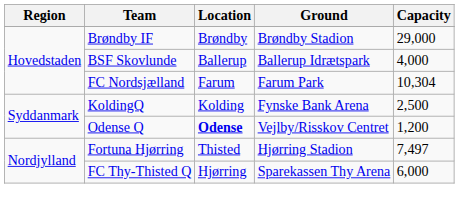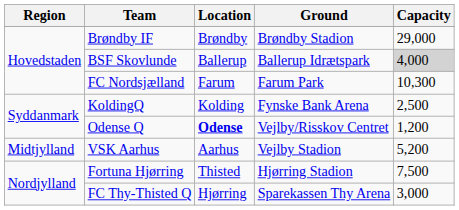BSF Skovlunde | Capacity: no background -> lightgrey background
FC Nordsjælland | Capacity: 10,304 -> 10,300
+ row: Midtjylland | VSK Aarhus | Aarhus | Vejlby Stadion | 5,200
Fortuna Hjørring | Capacity: 7,497 -> 7,500
FC Thy-Thisted Q | Capacity: 6,000 -> 3,000
